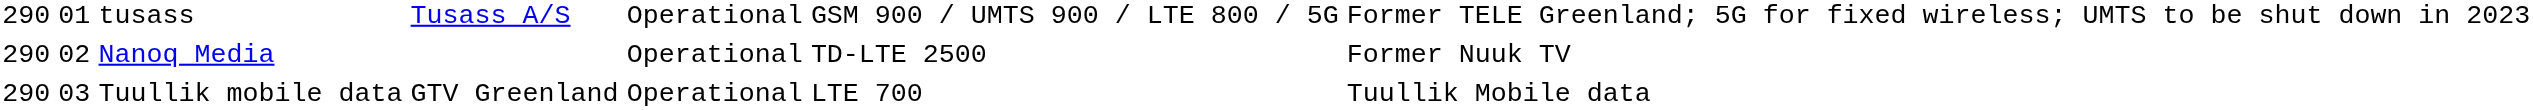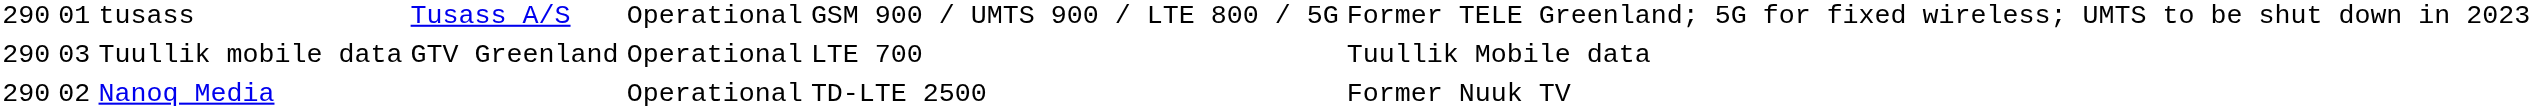rows swapped: Nanoq Media <-> Tuullik mobile data
